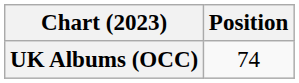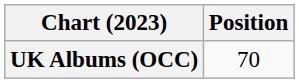UK Albums (OCC) | Position: 74 -> 70
